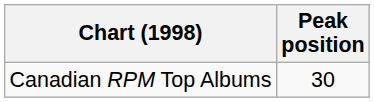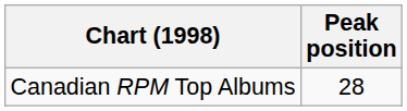Canadian RPM Top Albums | Peak position: 30 -> 28
